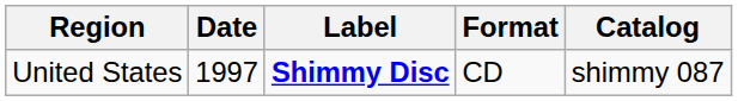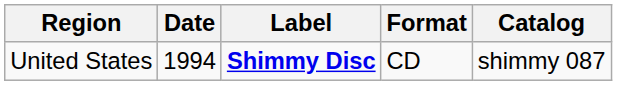United States | Date: 1997 -> 1994
